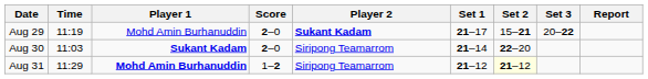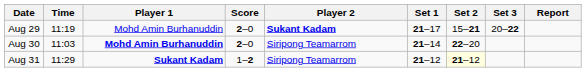Aug 30 | Player 1: Sukant Kadam -> Mohd Amin Burhanuddin
Aug 31 | Player 1: Mohd Amin Burhanuddin -> Sukant Kadam
